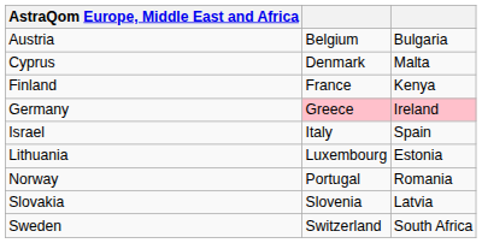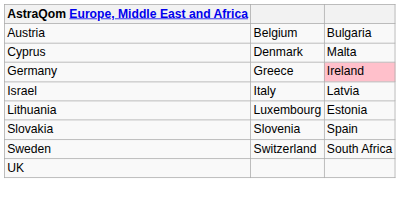- row: Finland | France | Kenya
Germany | column 2: pink background -> no background
Israel | column 3: Spain -> Latvia
- row: Norway | Portugal | Romania
Slovakia | column 3: Latvia -> Spain
+ row: UK
